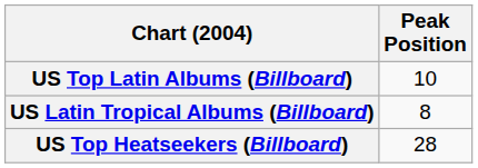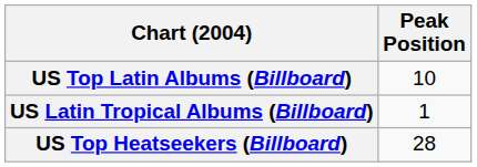US Latin Tropical Albums (Billboard) | Peak Position: 8 -> 1
